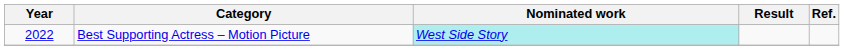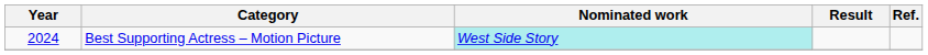Best Supporting Actress – Motion Picture | Year: 2022 -> 2024
